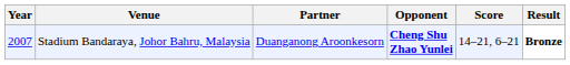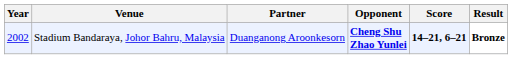Stadium Bandaraya, Johor Bahru, Malaysia | Year: 2007 -> 2002
Stadium Bandaraya, Johor Bahru, Malaysia | Score: normal -> bold
